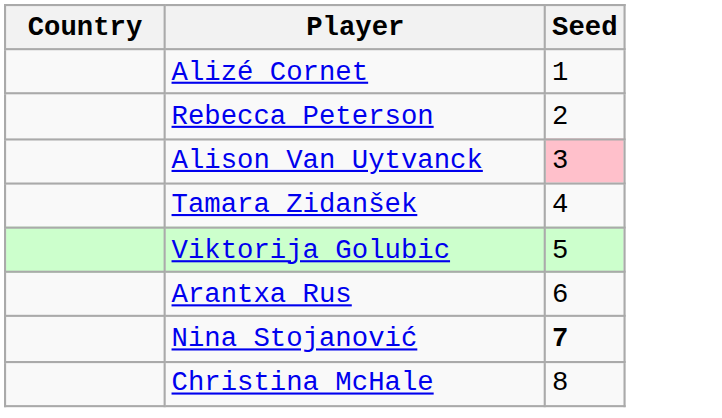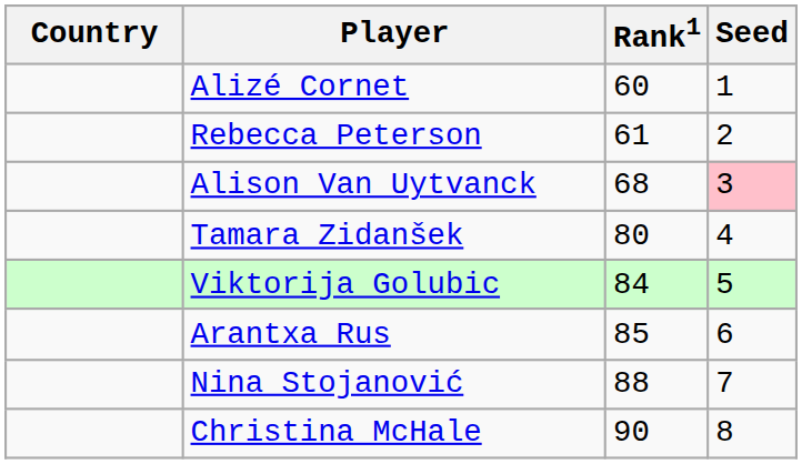+ column: Rank1 | 60 | 61 | 68 | 80 | 84 | 85 | 88 | 90
Nina Stojanović | Seed: bold -> normal
